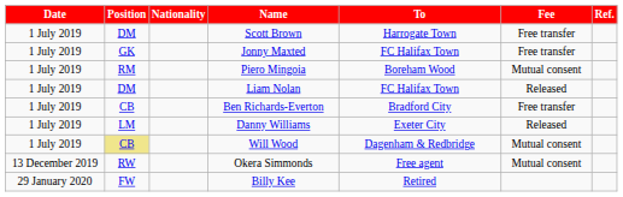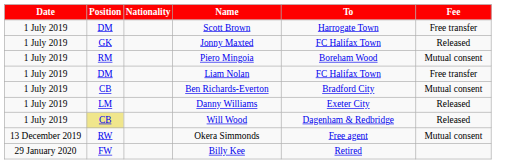- column: Ref.
Jonny Maxted | Fee: Free transfer -> Released
Liam Nolan | Fee: Released -> Free transfer
Ben Richards-Everton | Fee: Free transfer -> Mutual consent
Will Wood | Fee: Mutual consent -> Released
